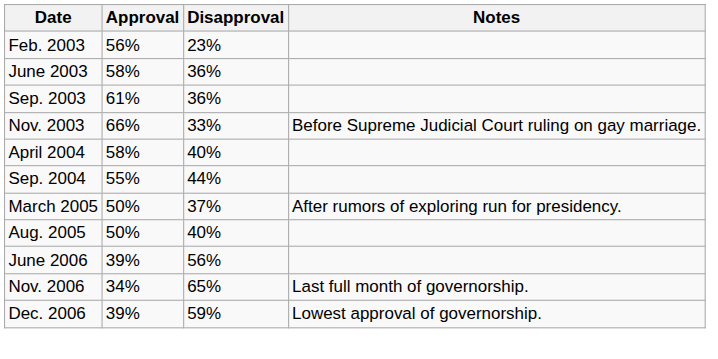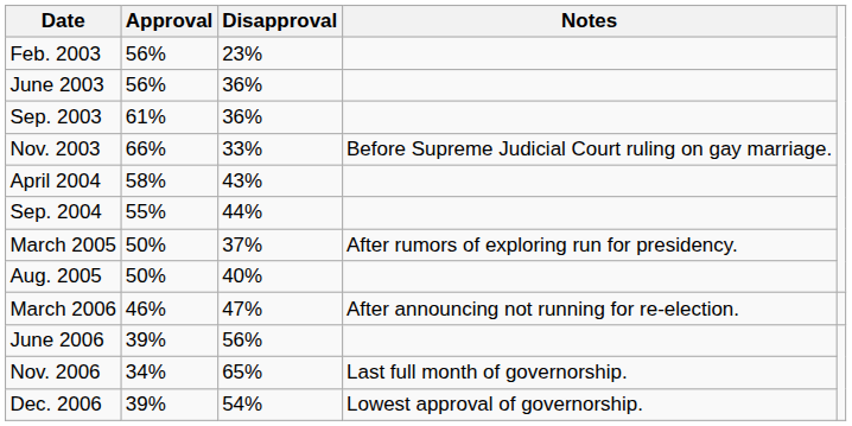June 2003 | Approval: 58% -> 56%
April 2004 | Disapproval: 40% -> 43%
+ row: March 2006 | 46% | 47% | After announcing not running for re-election.
Dec. 2006 | Disapproval: 59% -> 54%
